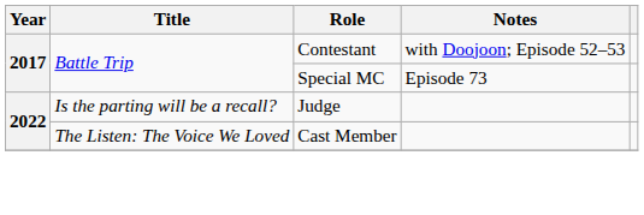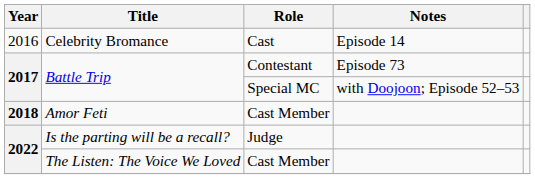+ row: 2016 | Celebrity Bromance | Cast | Episode 14
Battle Trip / Contestant | Notes: with Doojoon; Episode 52–53 -> Episode 73
Battle Trip / Special MC | Notes: Episode 73 -> with Doojoon; Episode 52–53
+ row: 2018 | Amor Feti | Cast Member
